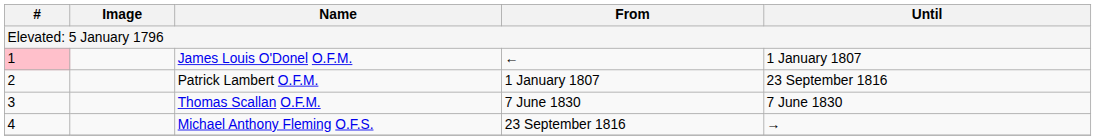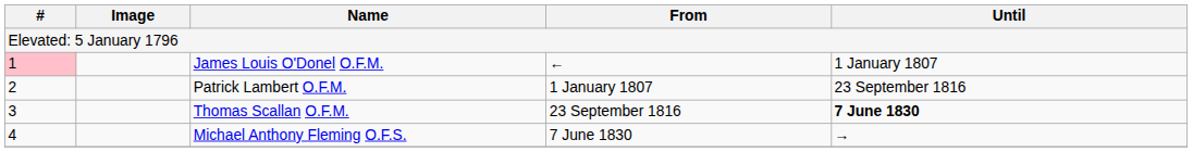Thomas Scallan O.F.M. | From: 7 June 1830 -> 23 September 1816
Thomas Scallan O.F.M. | Until: normal -> bold
Michael Anthony Fleming O.F.S. | From: 23 September 1816 -> 7 June 1830
